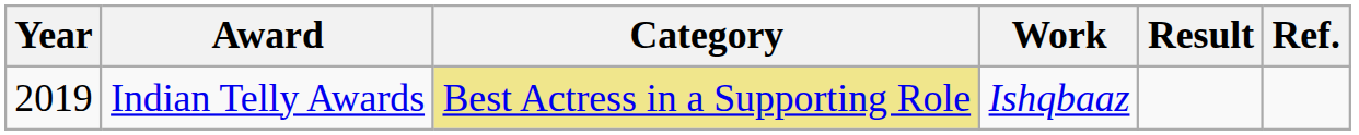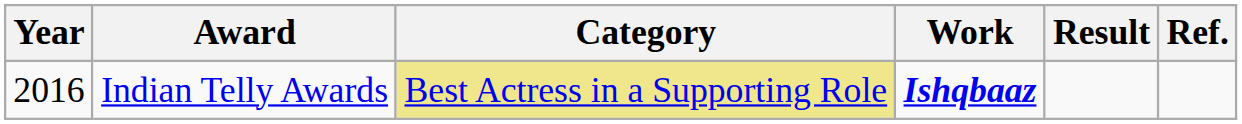Indian Telly Awards | Year: 2019 -> 2016
Indian Telly Awards | Work: normal -> bold
